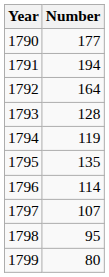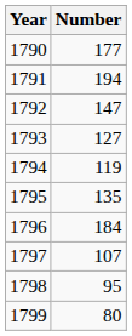1792 | Number: 164 -> 147
1793 | Number: 128 -> 127
1796 | Number: 114 -> 184
